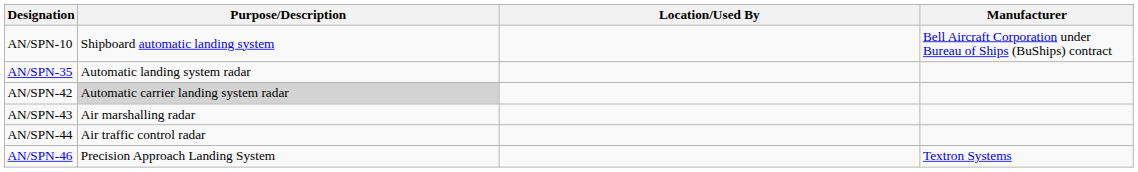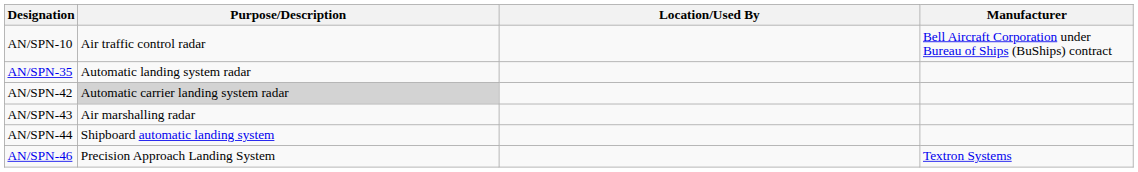AN/SPN-10 | Purpose/Description: Shipboard automatic landing system -> Air traffic control radar
AN/SPN-44 | Purpose/Description: Air traffic control radar -> Shipboard automatic landing system
